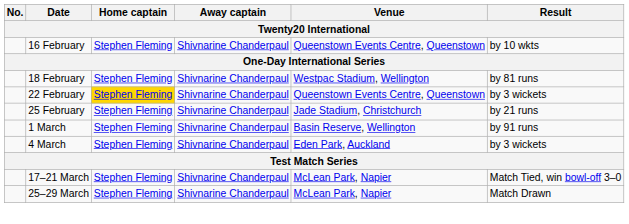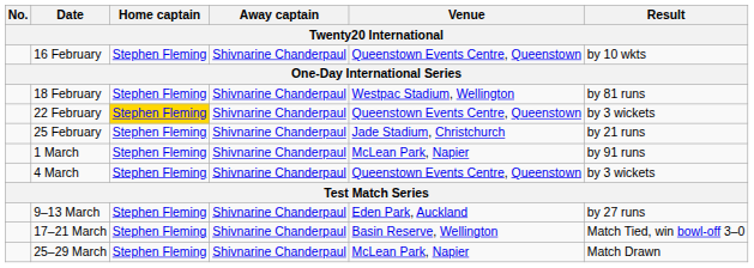1 March | Venue: Basin Reserve, Wellington -> McLean Park, Napier
4 March | Venue: Eden Park, Auckland -> Queenstown Events Centre, Queenstown
+ row: 9–13 March | Stephen Fleming | Shivnarine Chanderpaul | Eden Park, Auckland | by 27 runs
17–21 March | Venue: McLean Park, Napier -> Basin Reserve, Wellington
